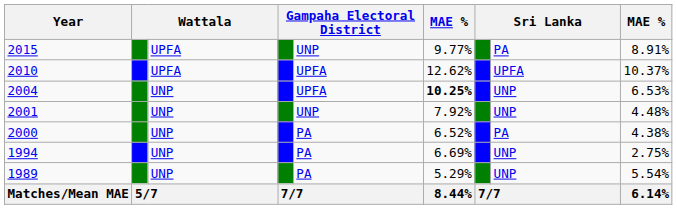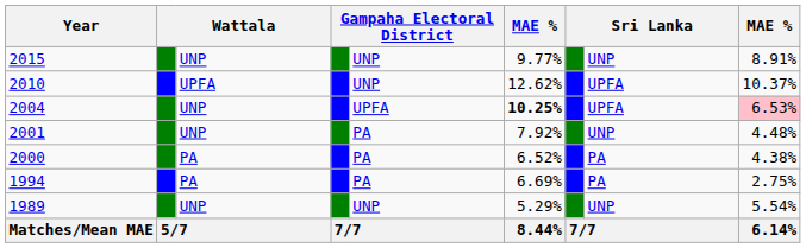2015 | column 3: UPFA -> UNP
2015 | column 8: PA -> UNP
2010 | column 5: UPFA -> UNP
2004 | column 8: UNP -> UPFA
2004 | column 9: no background -> pink background
2001 | column 5: UNP -> PA
2000 | column 3: UNP -> PA
1994 | column 3: UNP -> PA
1994 | column 8: UNP -> PA
1989 | column 5: PA -> UNP
